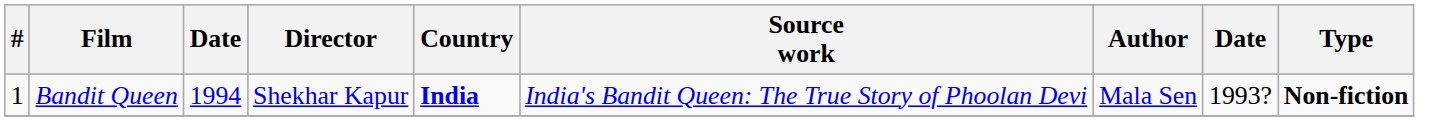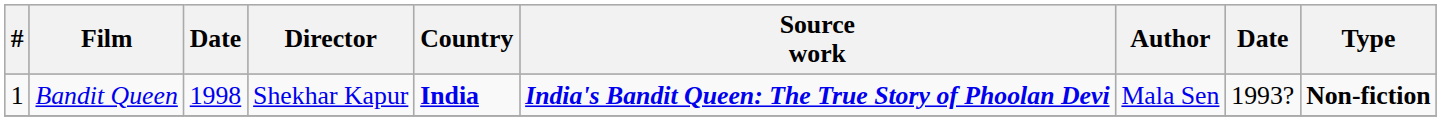Bandit Queen | column 3: 1994 -> 1998
Bandit Queen | Source work: normal -> bold
